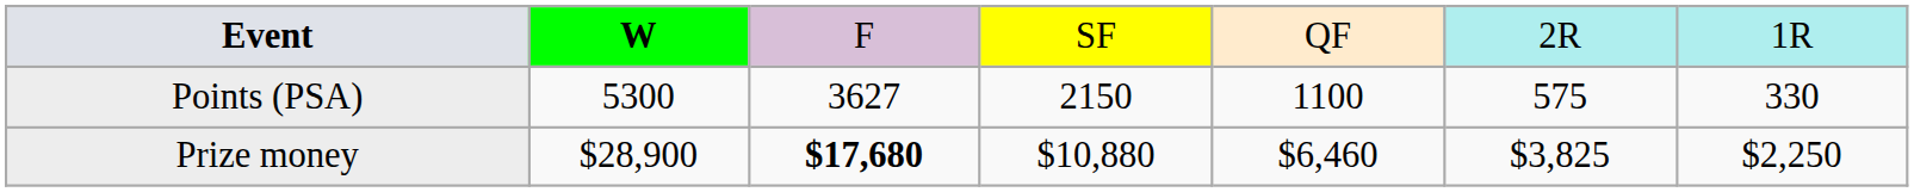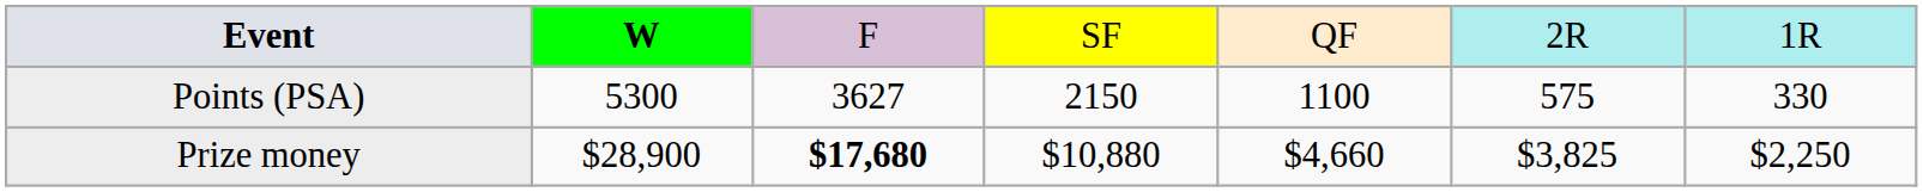Prize money | column 5: $6,460 -> $4,660
